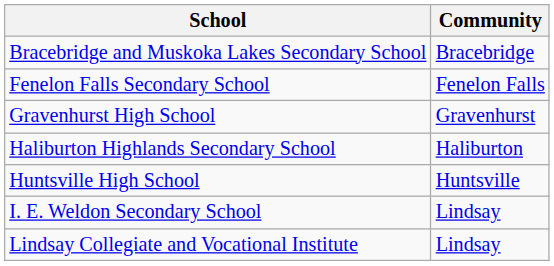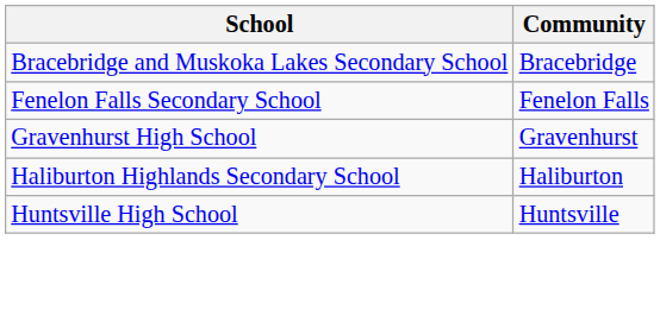- row: I. E. Weldon Secondary School | Lindsay
- row: Lindsay Collegiate and Vocational Institute | Lindsay
